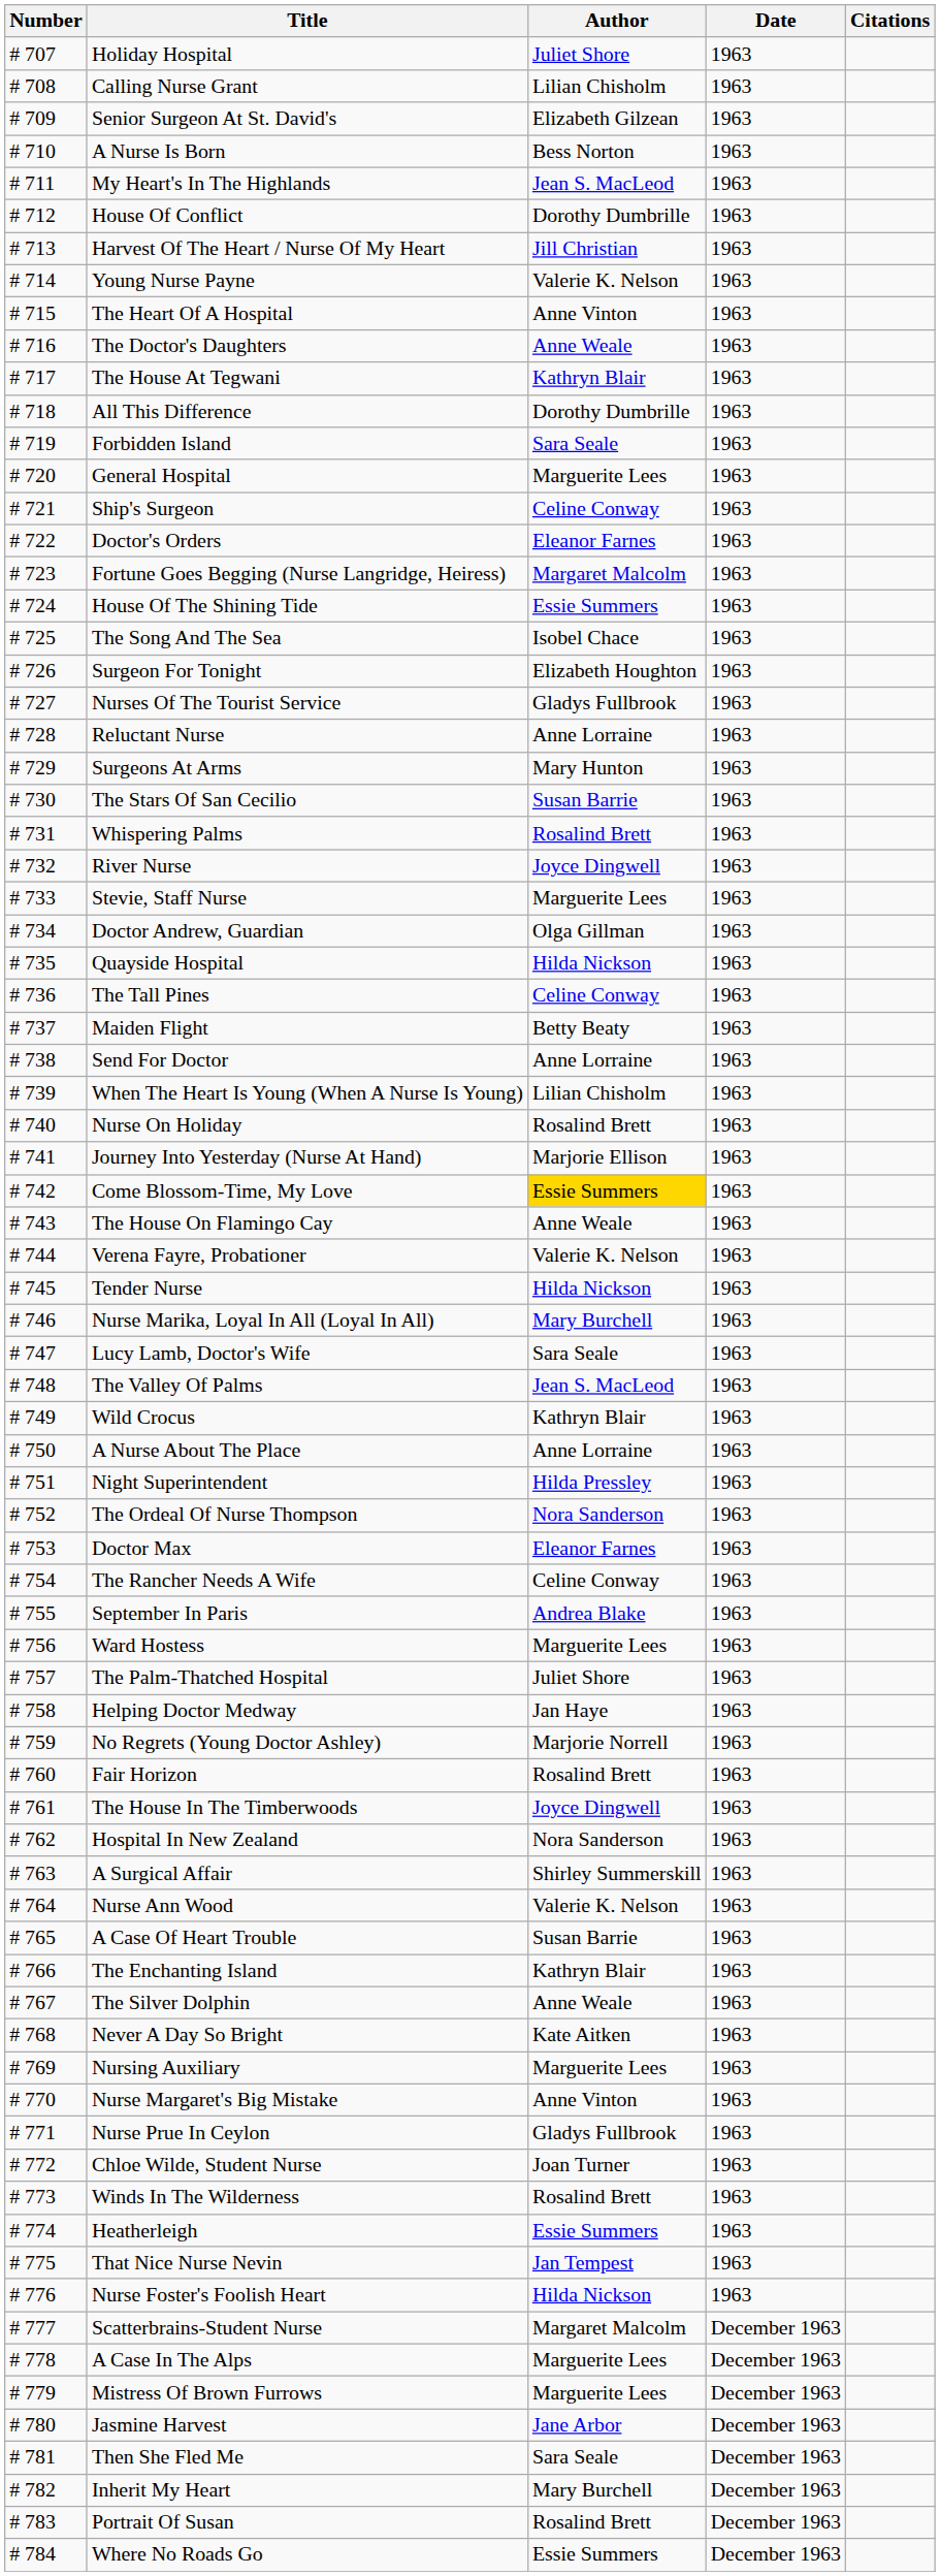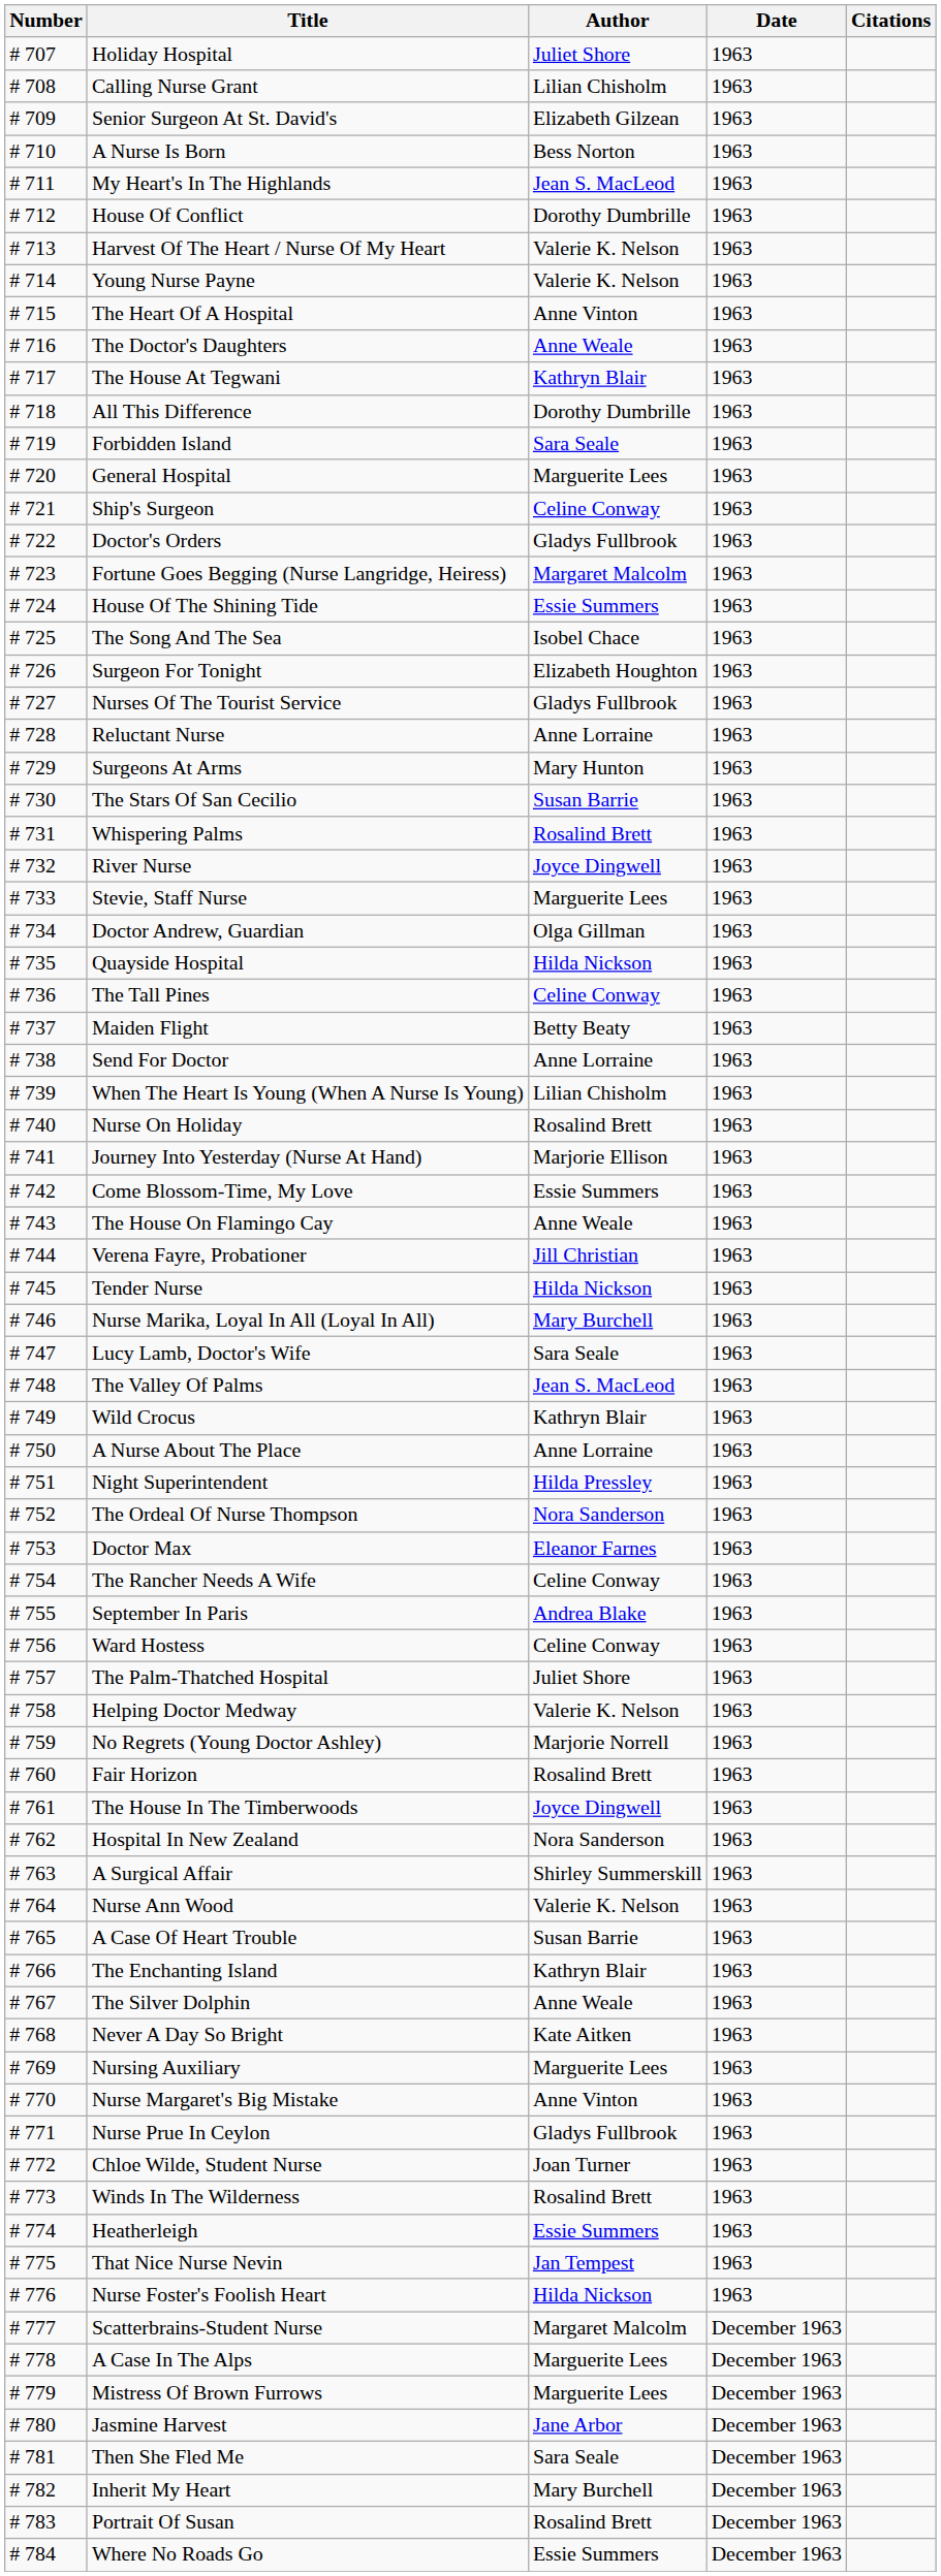Harvest Of The Heart / Nurse Of My Heart | Author: Jill Christian -> Valerie K. Nelson
Doctor's Orders | Author: Eleanor Farnes -> Gladys Fullbrook
Come Blossom-Time, My Love | Author: gold background -> no background
Verena Fayre, Probationer | Author: Valerie K. Nelson -> Jill Christian
Ward Hostess | Author: Marguerite Lees -> Celine Conway
Helping Doctor Medway | Author: Jan Haye -> Valerie K. Nelson
